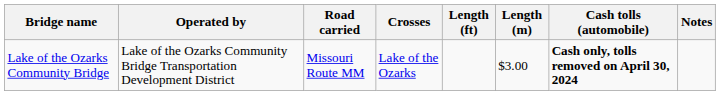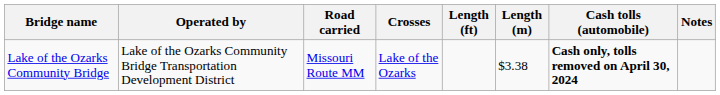Lake of the Ozarks Community Bridge | Length (m): $3.00 -> $3.38
